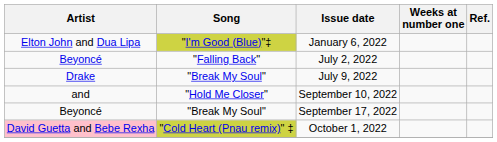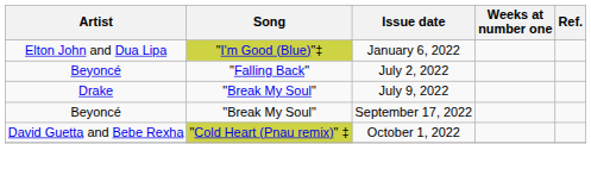- row: and | "Hold Me Closer" | September 10, 2022
October 1, 2022 | Artist: pink background -> no background
